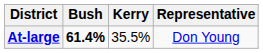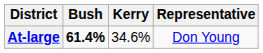At-large | Kerry: 35.5% -> 34.6%
